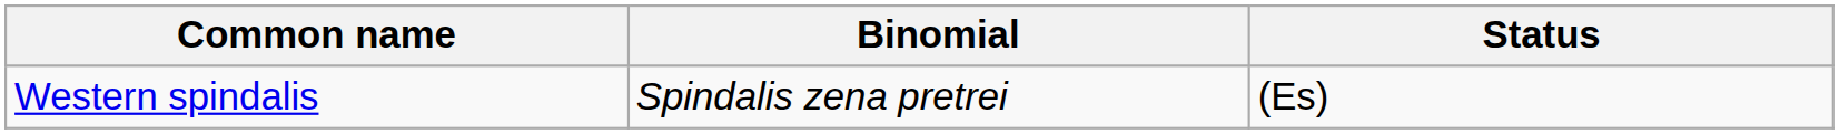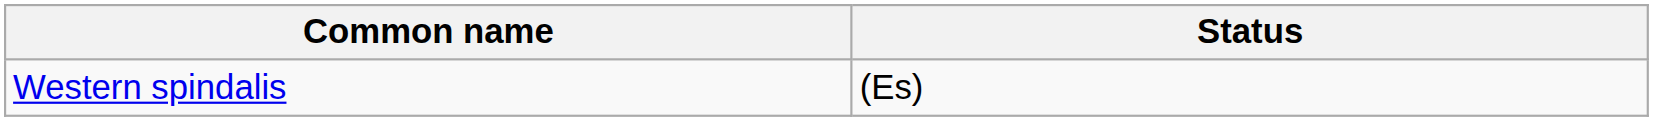- column: Binomial | Spindalis zena pretrei
